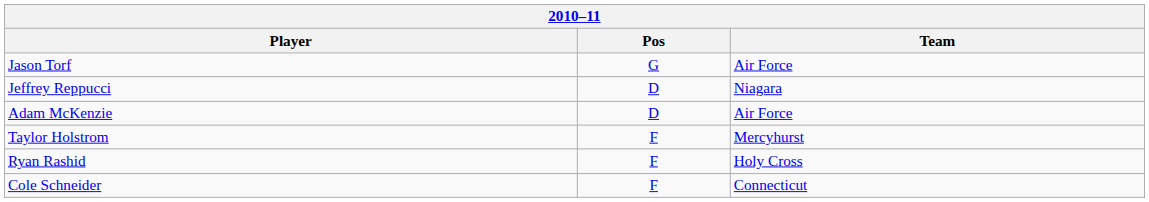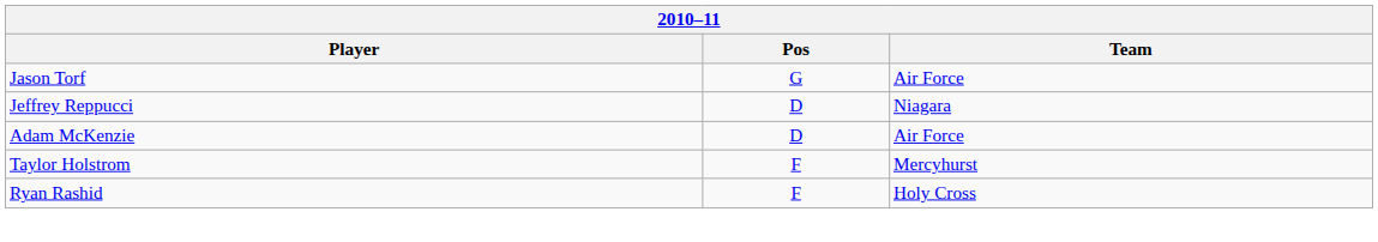- row: Cole Schneider | F | Connecticut
